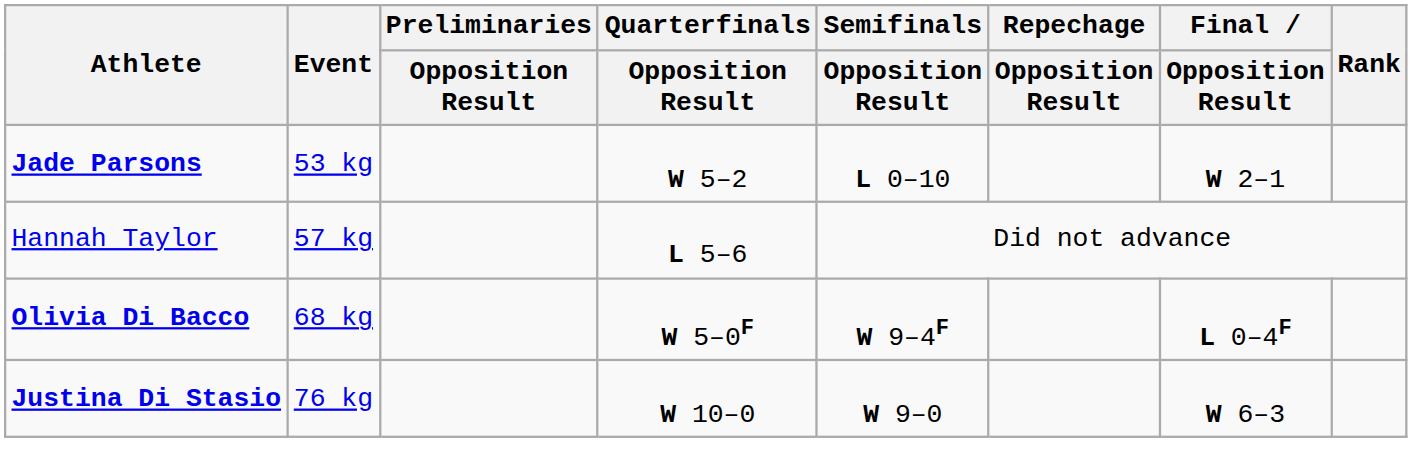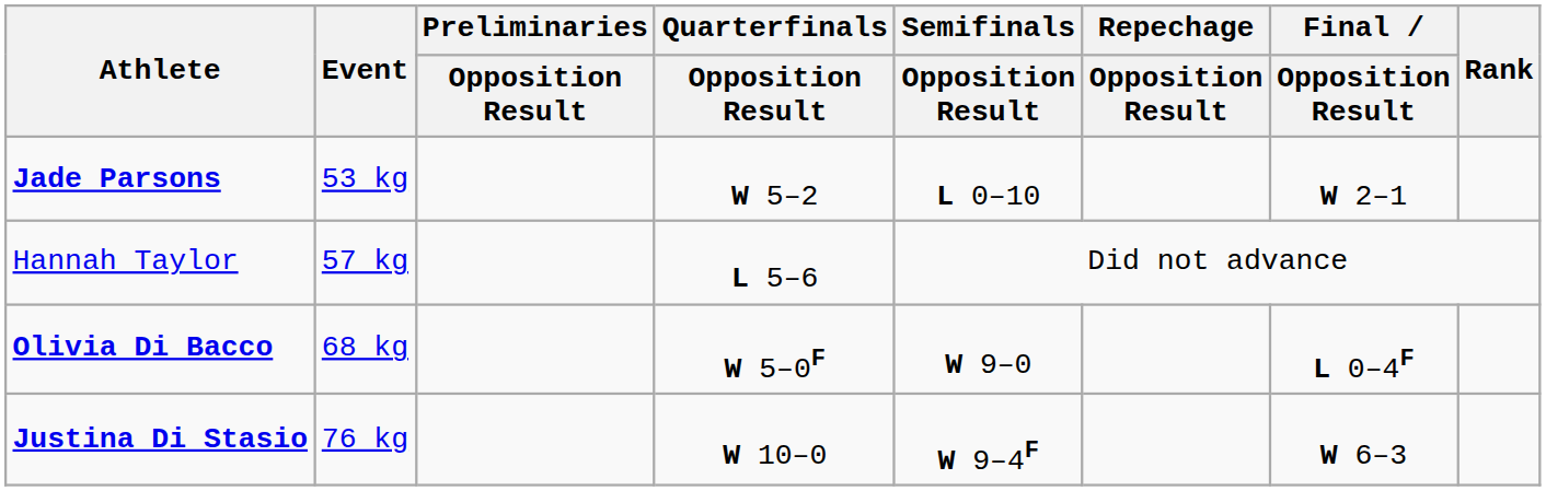Olivia Di Bacco | Semifinals / Opposition Result: W 9–4F -> W 9–0
Justina Di Stasio | Semifinals / Opposition Result: W 9–0 -> W 9–4F
